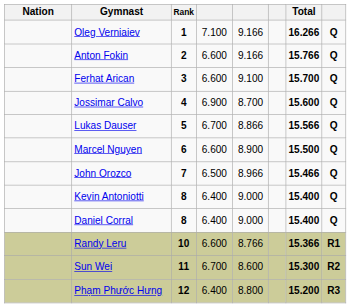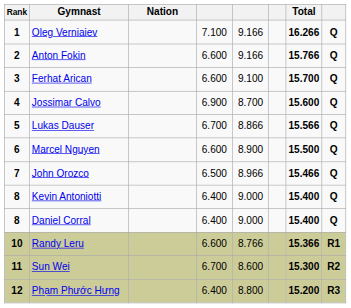columns swapped: Rank <-> Nation
